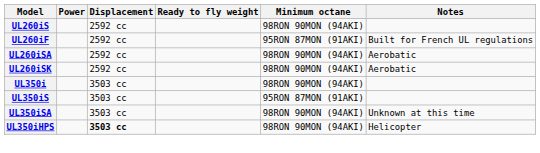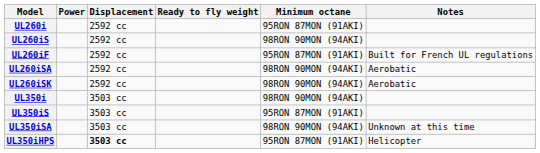+ row: UL260i | 2592 cc | 95RON 87MON (91AKI)
UL350iHPS | Minimum octane: 98RON 90MON (94AKI) -> 95RON 87MON (91AKI)
